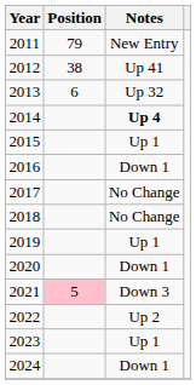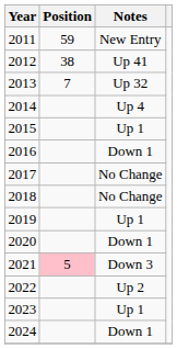2011 | Position: 79 -> 59
2013 | Position: 6 -> 7
2014 | Notes: bold -> normal
